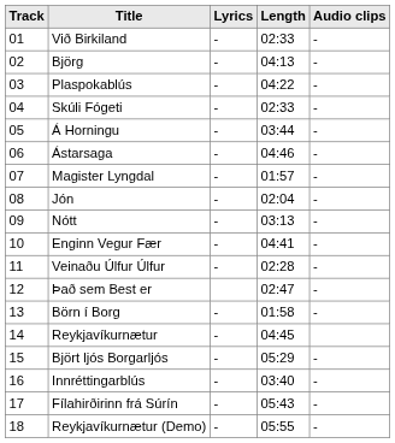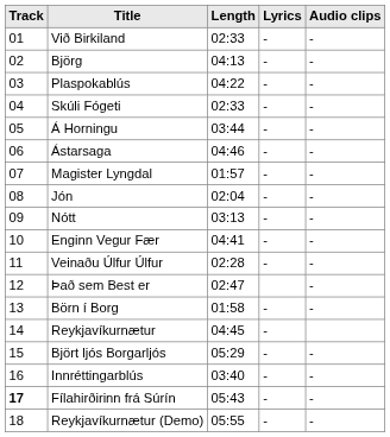columns swapped: Length <-> Lyrics
Fílahirðirinn frá Súrín | Track: normal -> bold
